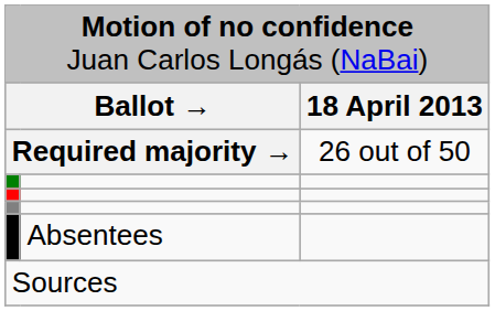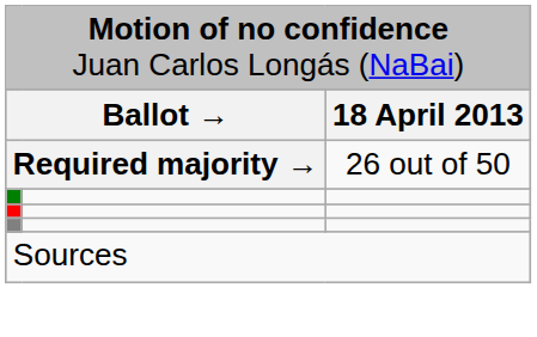- row: Absentees
